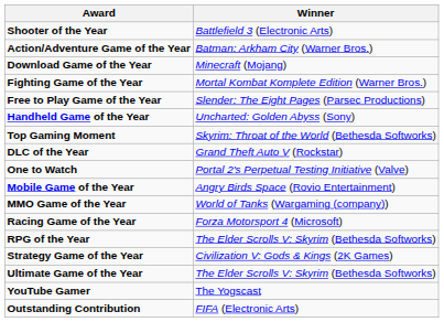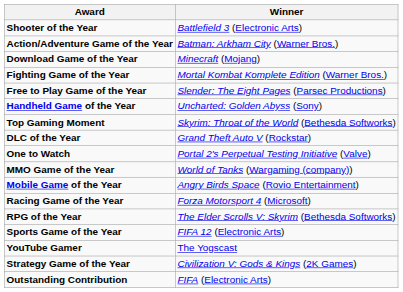rows swapped: MMO Game of the Year <-> Mobile Game of the Year
+ row: Sports Game of the Year | FIFA 12 (Electronic Arts)
rows swapped: Strategy Game of the Year <-> YouTube Gamer
- row: Ultimate Game of the Year | The Elder Scrolls V: Skyrim (Bethesda Softworks)
